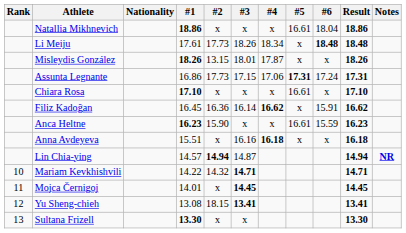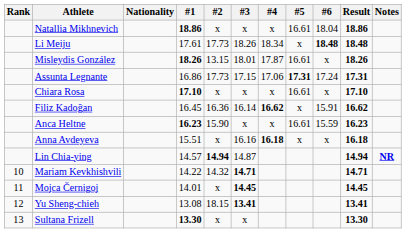Misleydis González | #5: x -> 16.61
